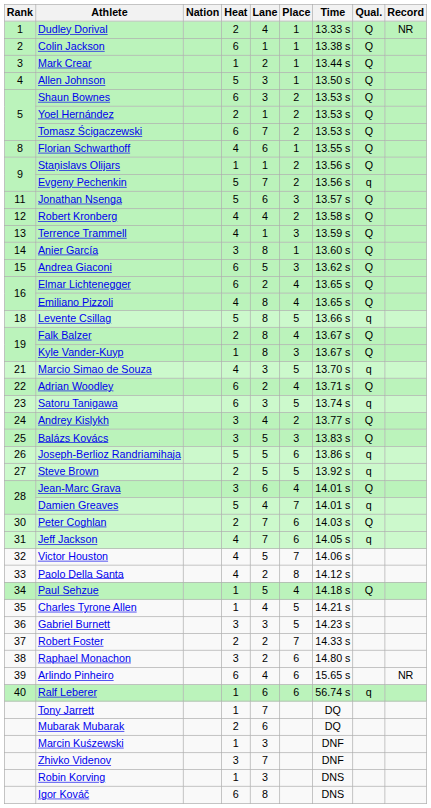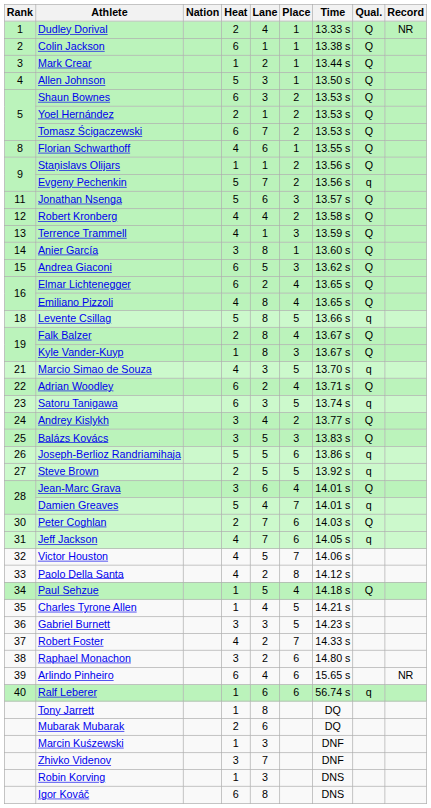Robert Foster | Heat: 2 -> 4
Tony Jarrett | Lane: 7 -> 8
